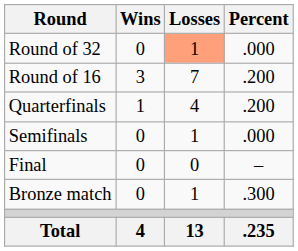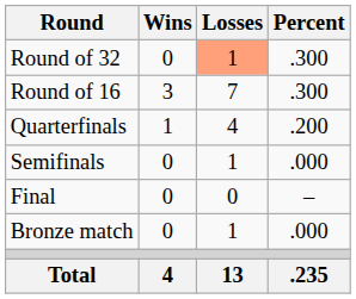Round of 32 | Percent: .000 -> .300
Round of 16 | Percent: .200 -> .300
Bronze match | Percent: .300 -> .000
